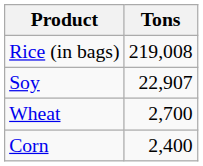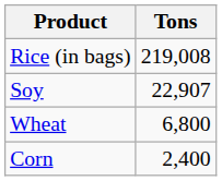Wheat | Tons: 2,700 -> 6,800
